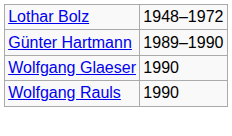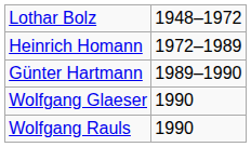+ row: Heinrich Homann | 1972–1989
